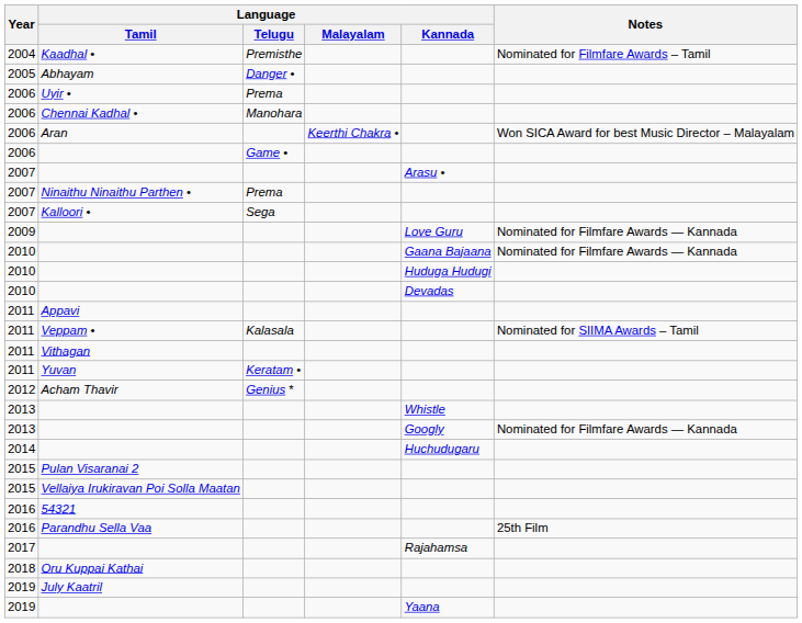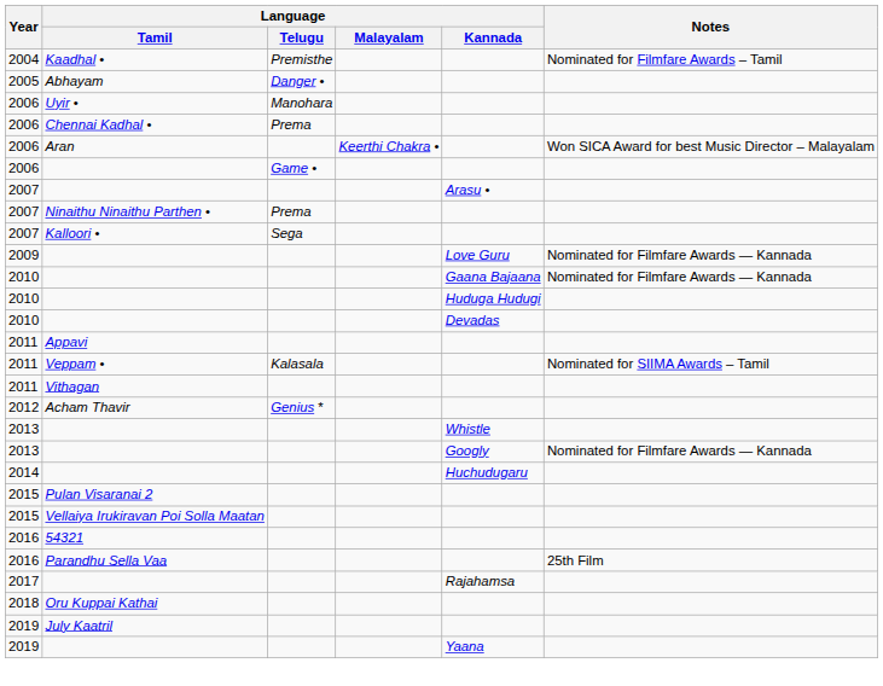Uyir • | Language / Telugu: Prema -> Manohara
Chennai Kadhal • | Language / Telugu: Manohara -> Prema
- row: 2011 | Yuvan | Keratam •
